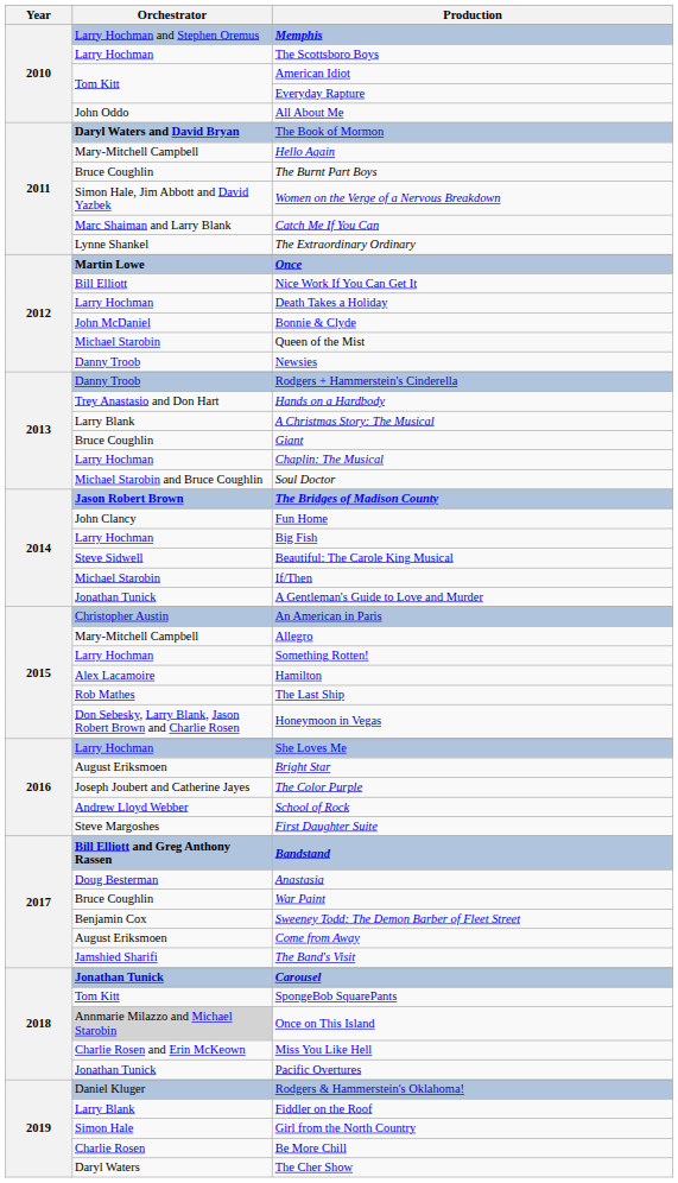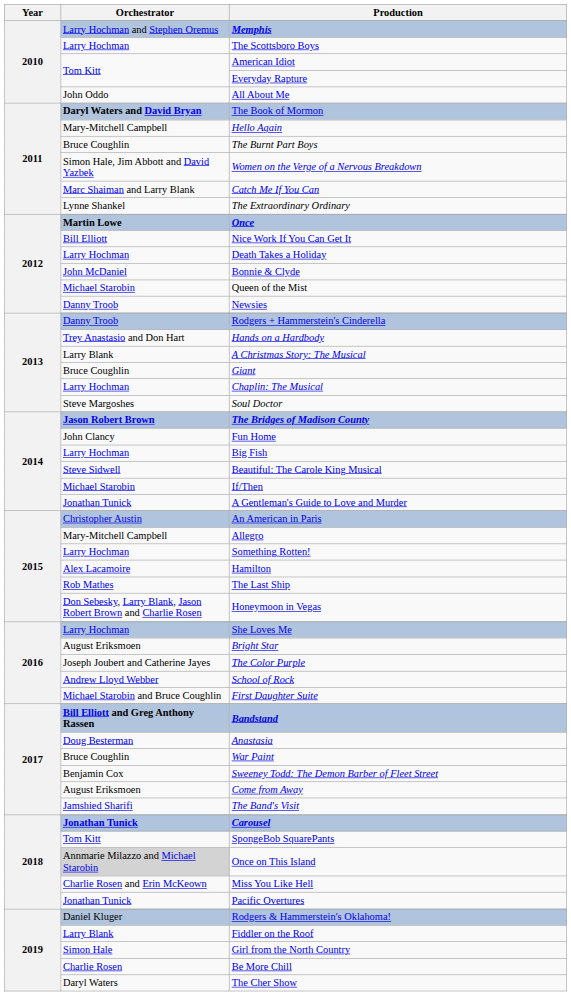Soul Doctor | Orchestrator: Michael Starobin and Bruce Coughlin -> Steve Margoshes
First Daughter Suite | Orchestrator: Steve Margoshes -> Michael Starobin and Bruce Coughlin
